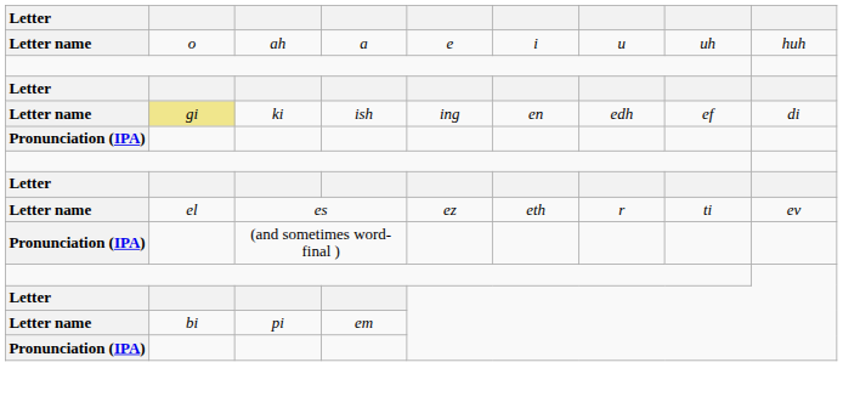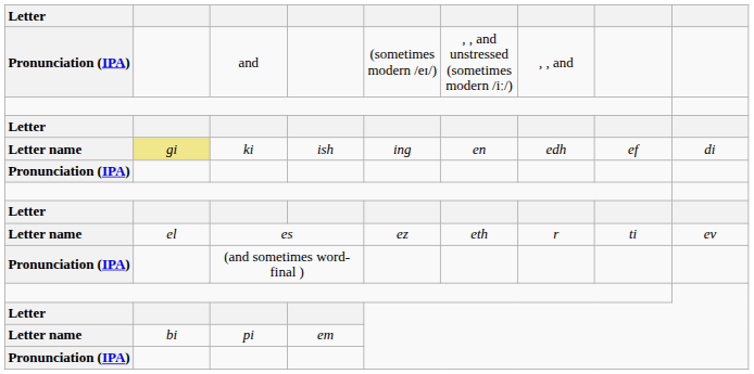- row: Letter name | o | ah | a | e | i | u | uh | huh
+ row: Pronunciation (IPA) | and | (sometimes modern /eɪ/) | , , and unstressed (sometimes modern /iː/) | , , and
